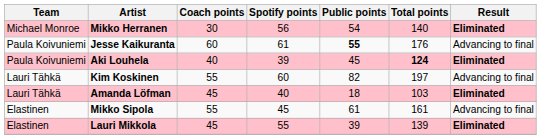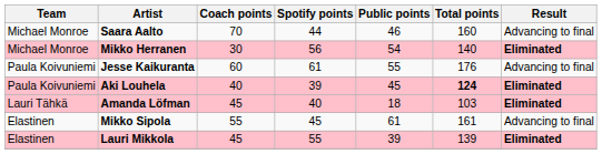+ row: Michael Monroe | Saara Aalto | 70 | 44 | 46 | 160 | Advancing to final
Jesse Kaikuranta | Public points: bold -> normal
- row: Lauri Tähkä | Kim Koskinen | 55 | 60 | 82 | 197 | Advancing to final
